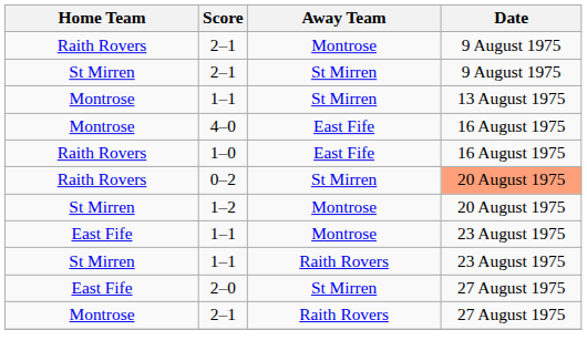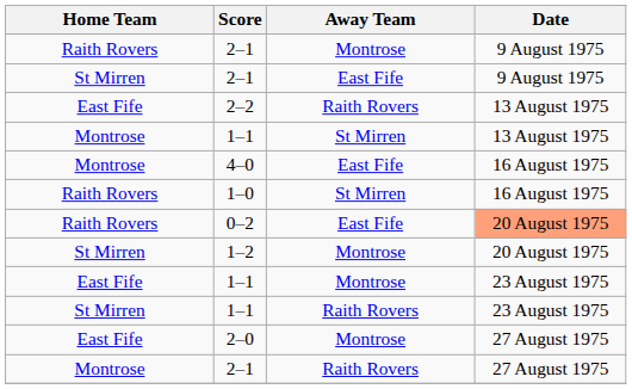St Mirren / 2–1 | Away Team: St Mirren -> East Fife
+ row: East Fife | 2–2 | Raith Rovers | 13 August 1975
1–0 | Away Team: East Fife -> St Mirren
0–2 | Away Team: St Mirren -> East Fife
2–0 | Away Team: St Mirren -> Montrose
